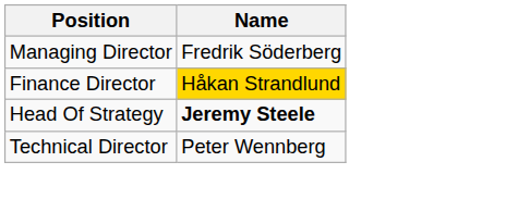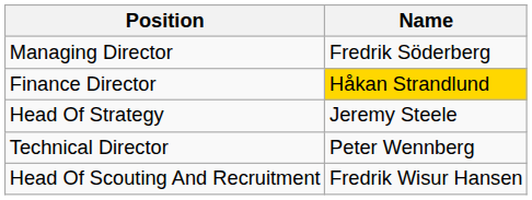Head Of Strategy | Name: bold -> normal
+ row: Head Of Scouting And Recruitment | Fredrik Wisur Hansen
